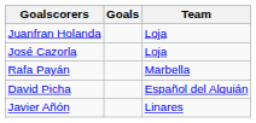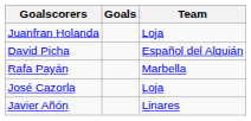rows swapped: David Picha <-> José Cazorla
